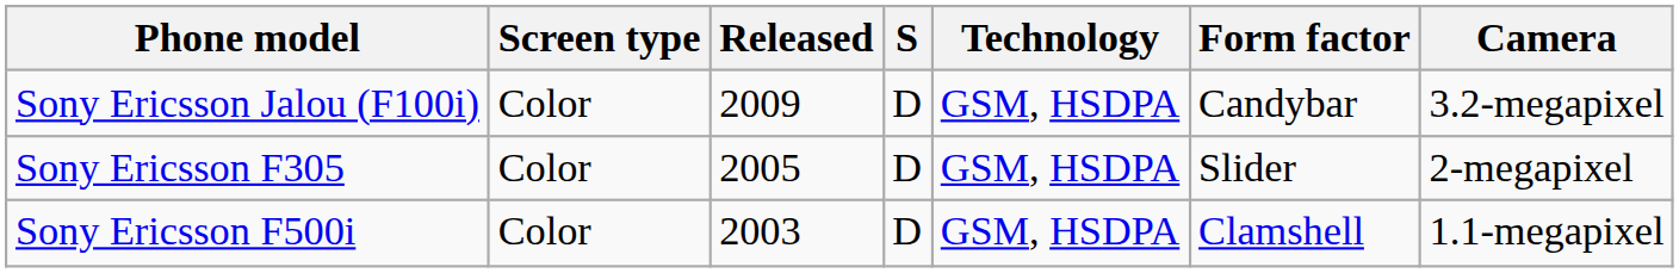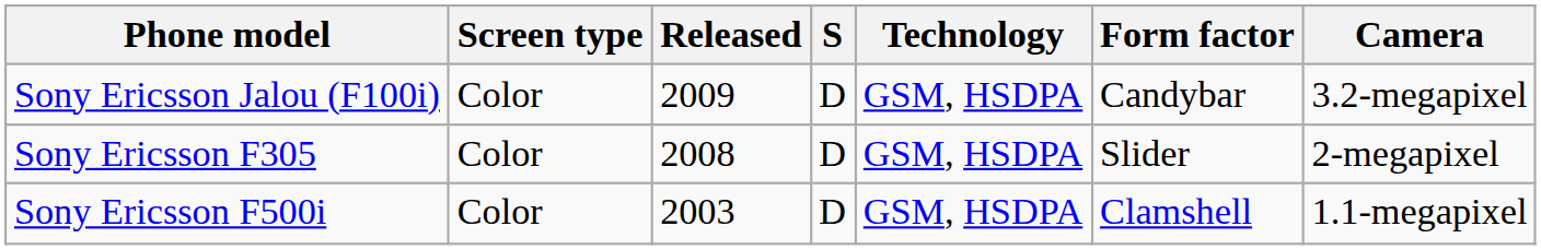Sony Ericsson F305 | Released: 2005 -> 2008
